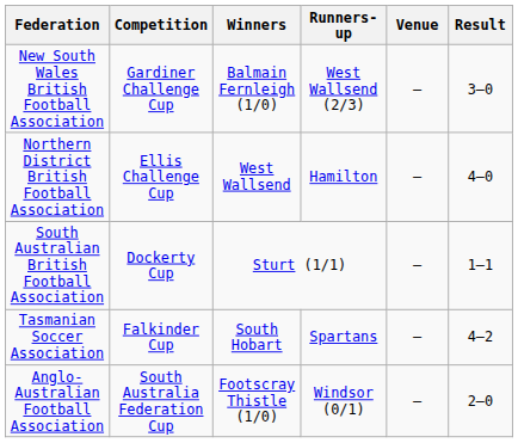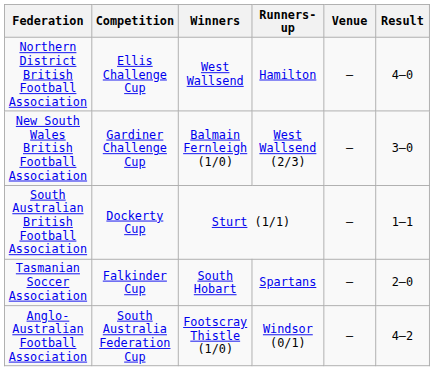rows swapped: Northern District British Football Association <-> New South Wales British Football Association
Tasmanian Soccer Association | Result: 4–2 -> 2–0
Anglo-Australian Football Association | Result: 2–0 -> 4–2
